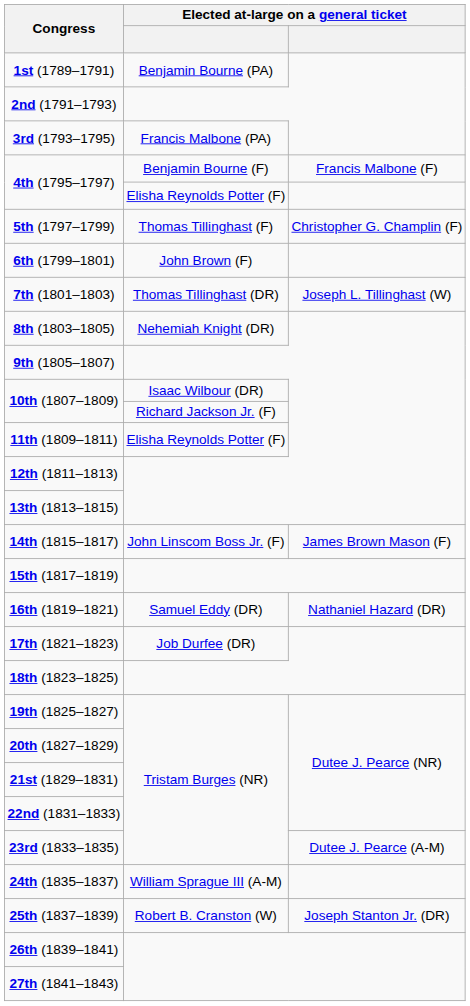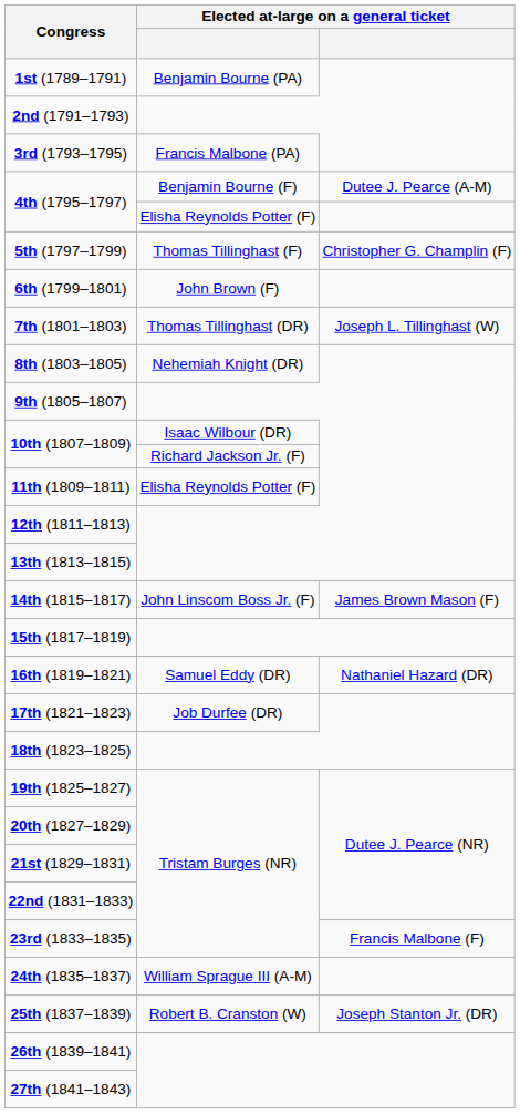4th (1795–1797) / Benjamin Bourne (F) | column 3: Francis Malbone (F) -> Dutee J. Pearce (A-M)
23rd (1833–1835) | column 3: Dutee J. Pearce (A-M) -> Francis Malbone (F)
